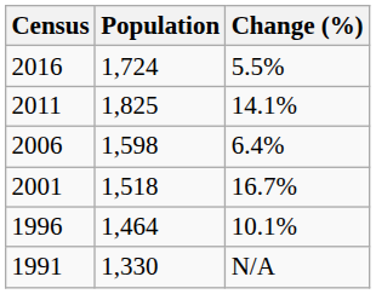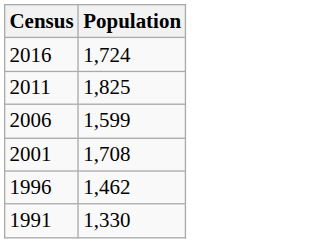- column: Change (%) | 5.5% | 14.1% | 6.4% | 16.7% | 10.1% | N/A
2006 | Population: 1,598 -> 1,599
2001 | Population: 1,518 -> 1,708
1996 | Population: 1,464 -> 1,462
